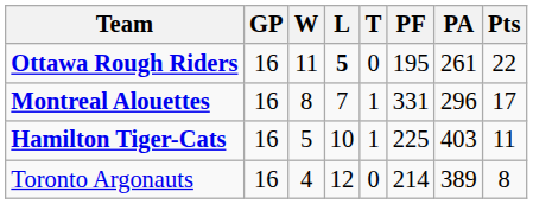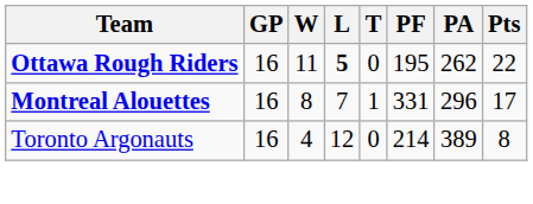Ottawa Rough Riders | PA: 261 -> 262
- row: Hamilton Tiger-Cats | 16 | 5 | 10 | 1 | 225 | 403 | 11
